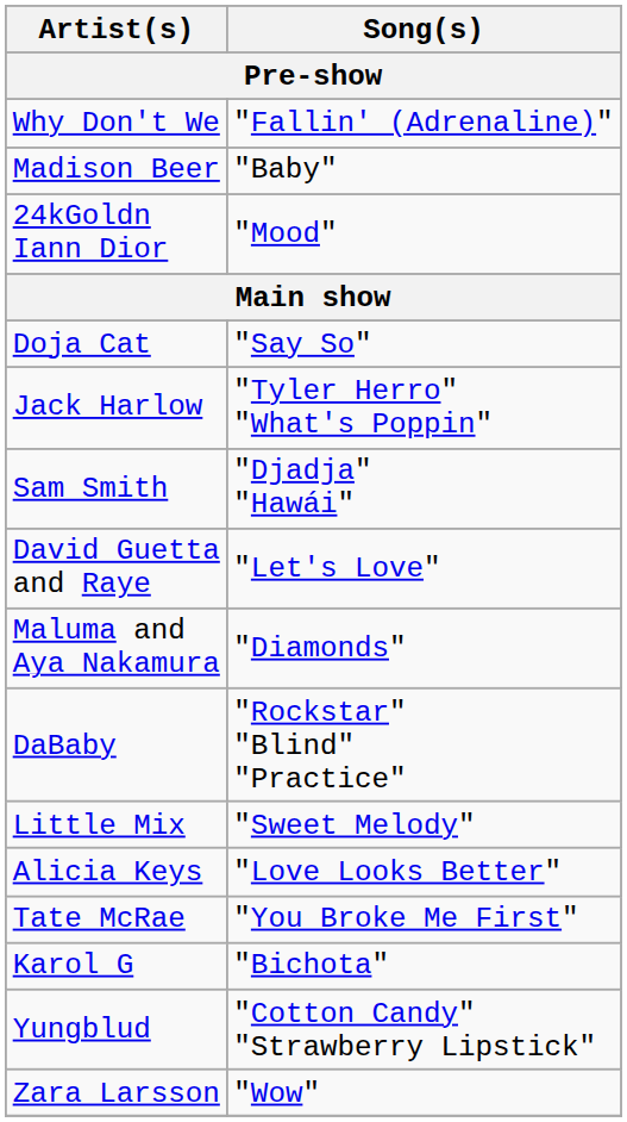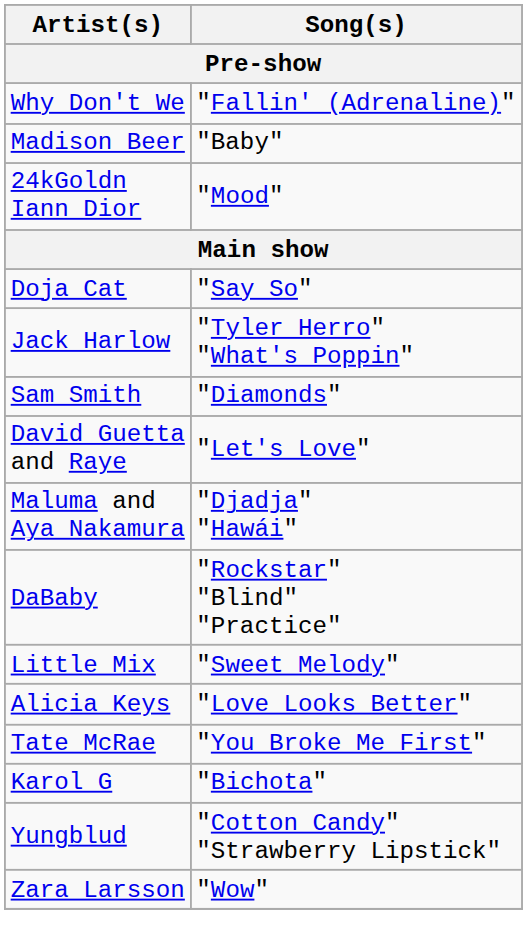Sam Smith | Song(s): "Djadja" "Hawái" -> "Diamonds"
Maluma and Aya Nakamura | Song(s): "Diamonds" -> "Djadja" "Hawái"
